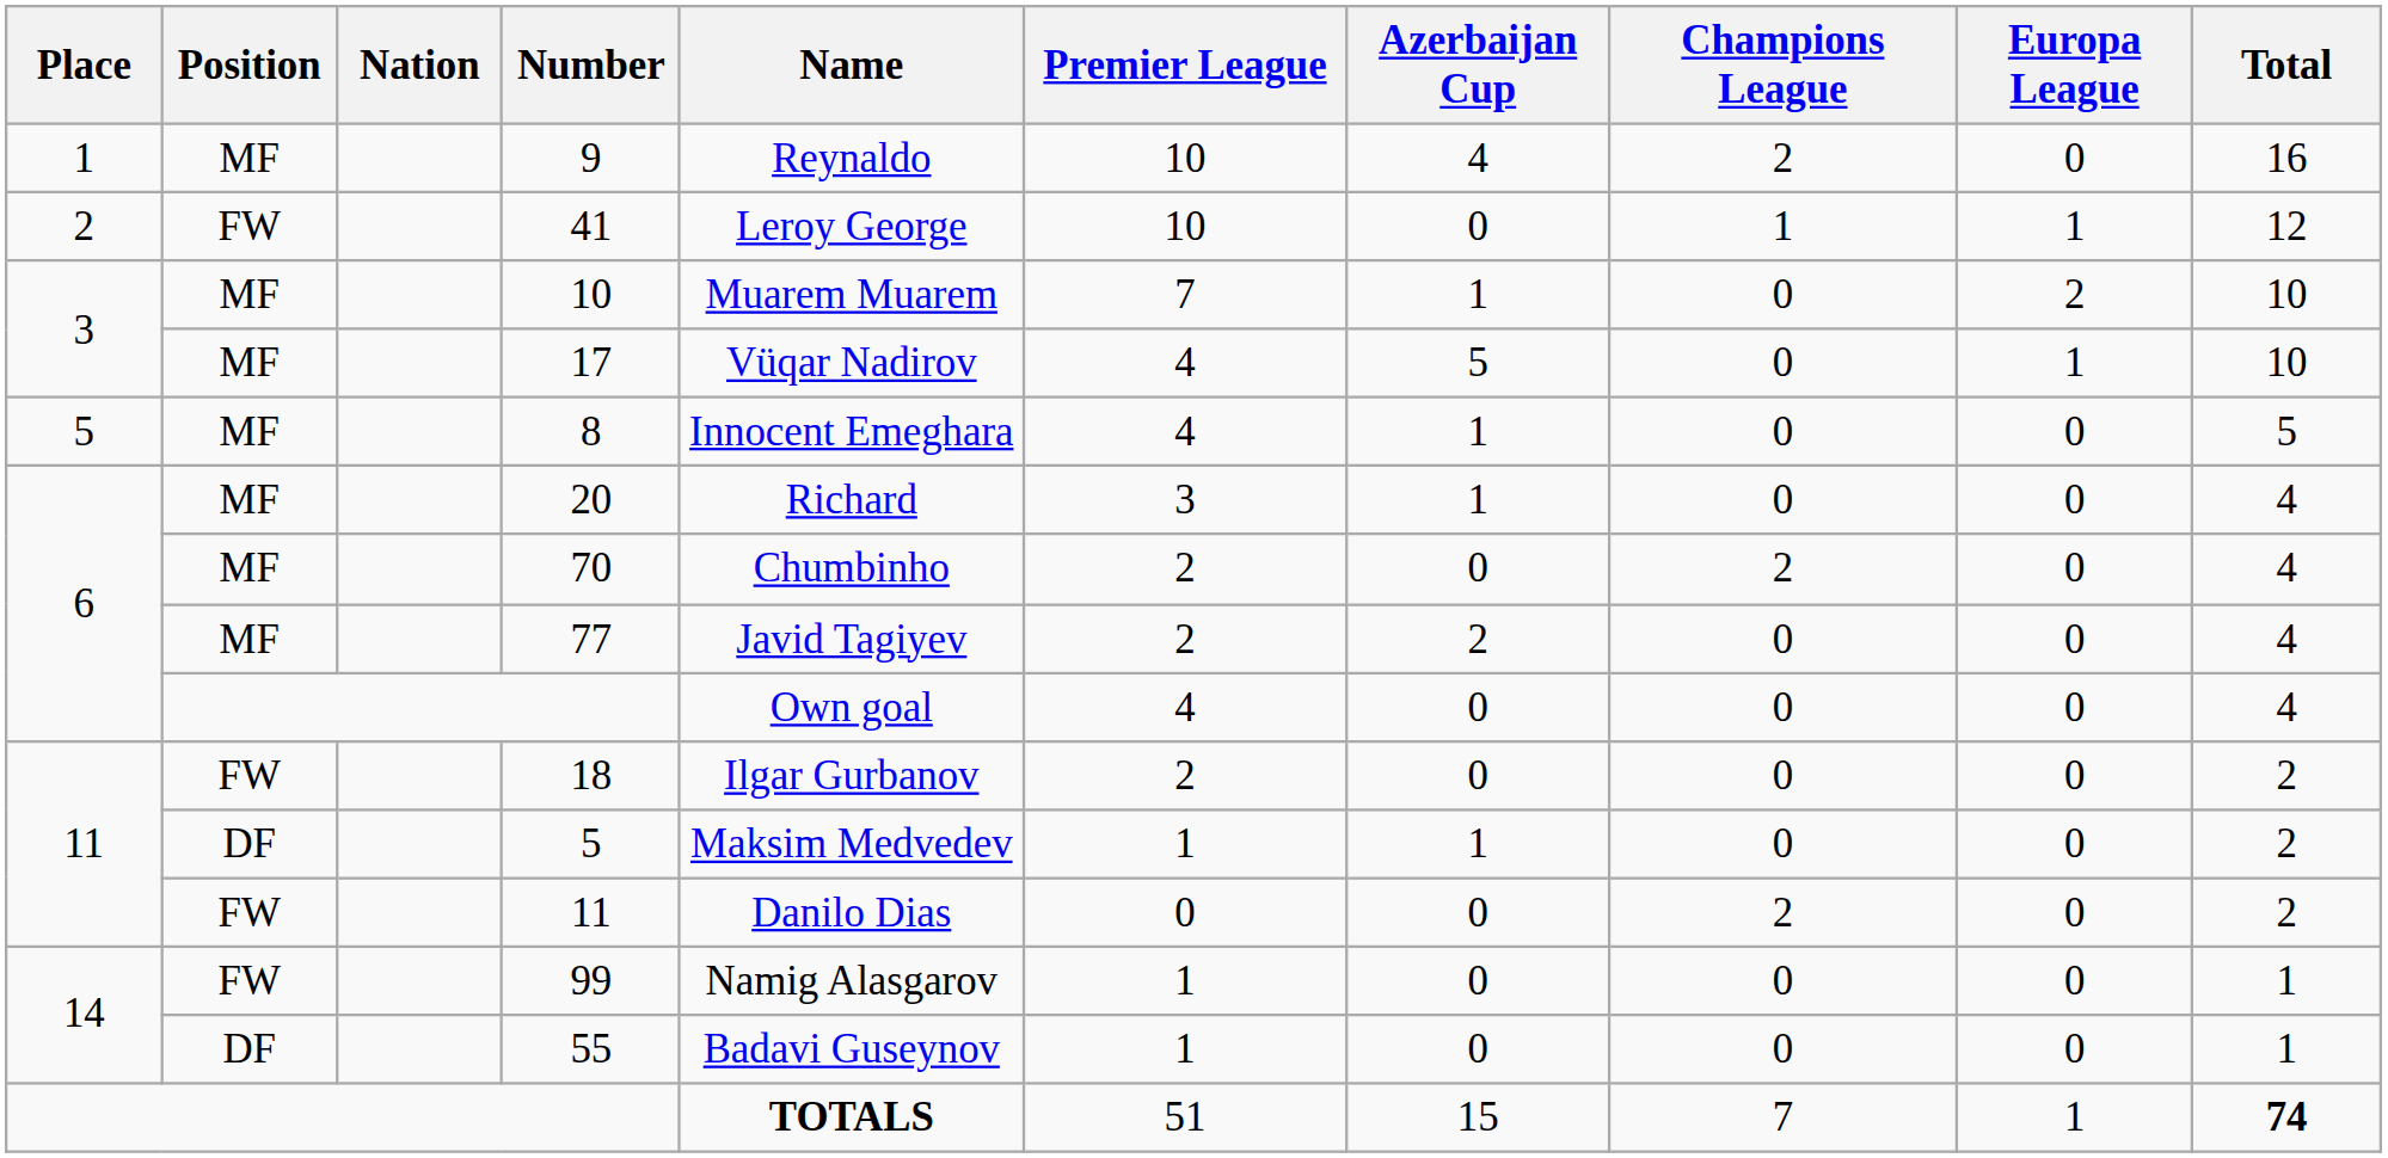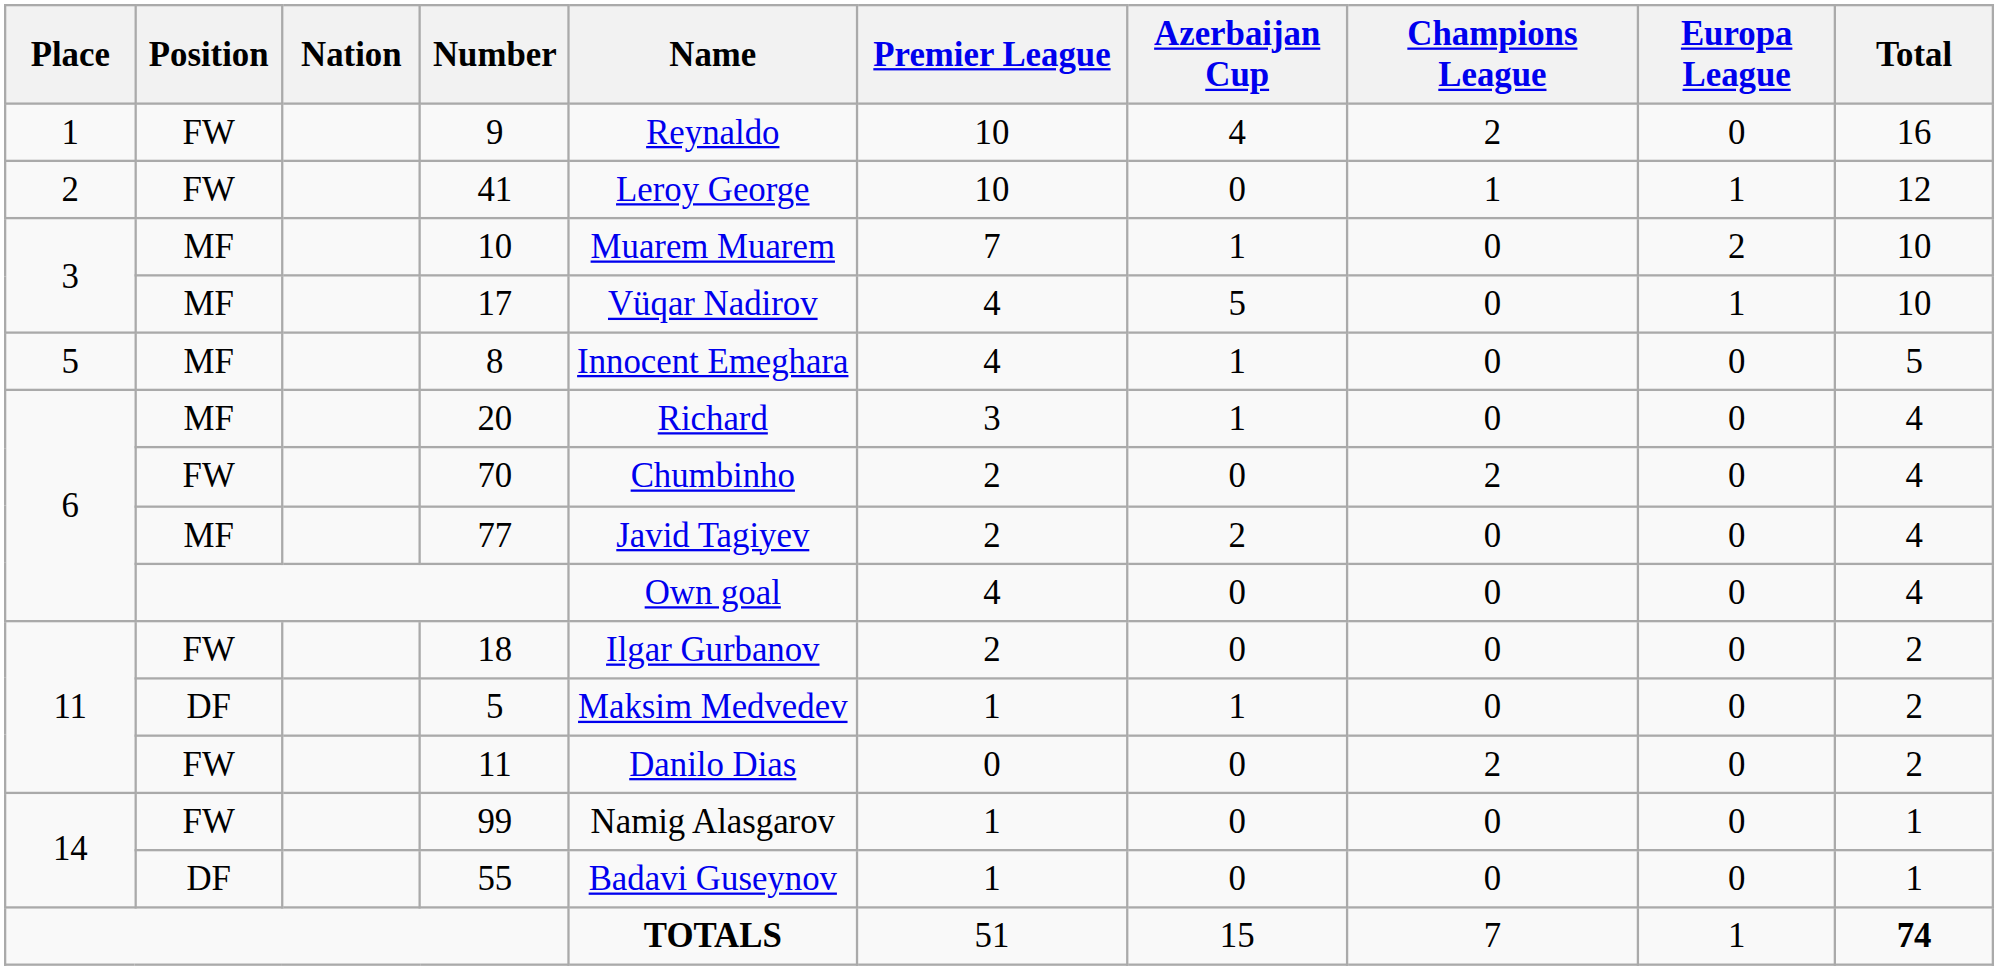9 | Position: MF -> FW
70 | Position: MF -> FW
